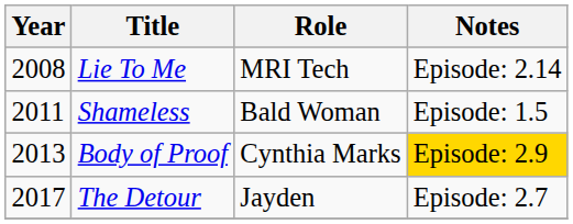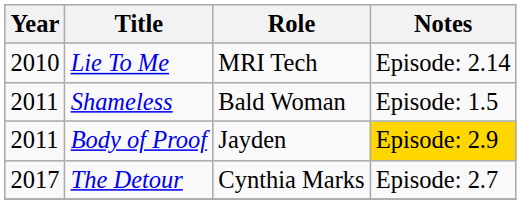Lie To Me | Year: 2008 -> 2010
Body of Proof | Year: 2013 -> 2011
Body of Proof | Role: Cynthia Marks -> Jayden
The Detour | Role: Jayden -> Cynthia Marks
